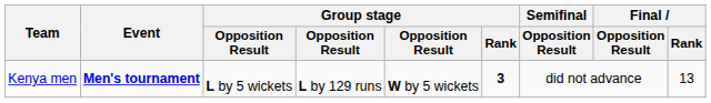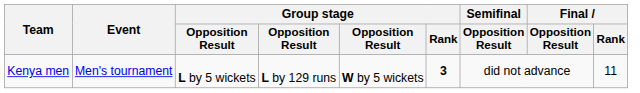Kenya men | Event: bold -> normal
Kenya men | Final / Rank: 13 -> 11
